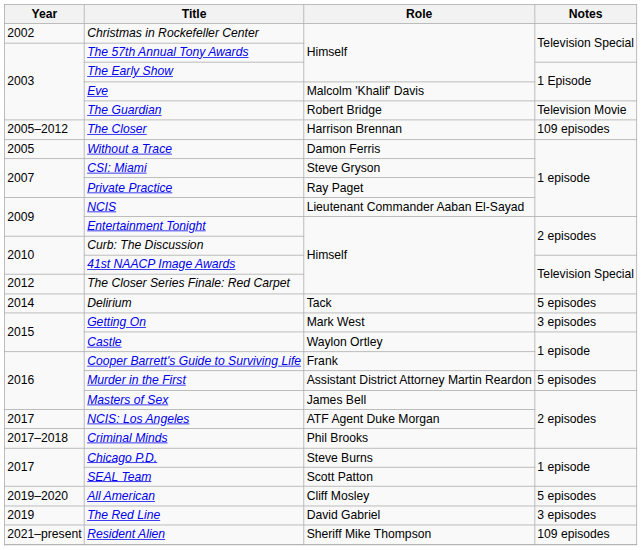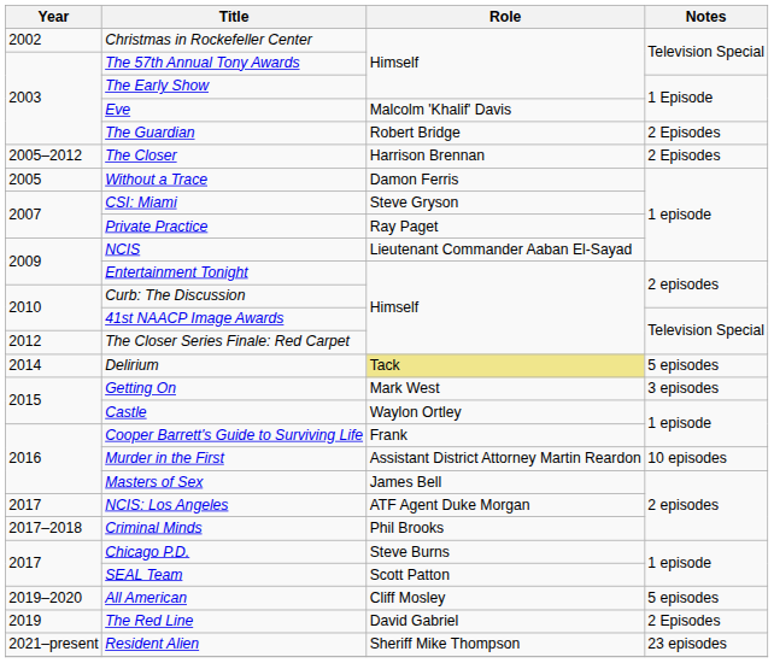The Guardian | Notes: Television Movie -> 2 Episodes
The Closer | Notes: 109 episodes -> 2 Episodes
Delirium | Role: no background -> khaki background
Murder in the First | Notes: 5 episodes -> 10 episodes
The Red Line | Notes: 3 episodes -> 2 Episodes
Resident Alien | Notes: 109 episodes -> 23 episodes
